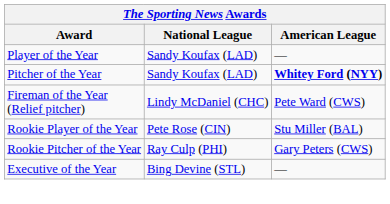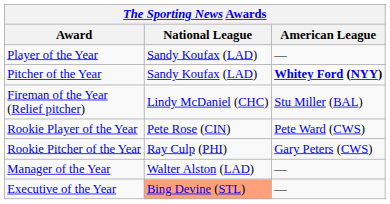Fireman of the Year (Relief pitcher) | American League: Pete Ward (CWS) -> Stu Miller (BAL)
Rookie Player of the Year | American League: Stu Miller (BAL) -> Pete Ward (CWS)
+ row: Manager of the Year | Walter Alston (LAD) | —
Executive of the Year | National League: no background -> lightsalmon background
